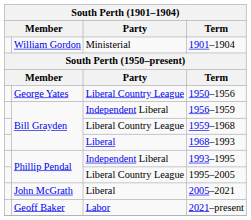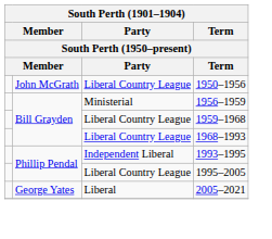- row: William Gordon | Ministerial | 1901–1904
1950–1956 | column 2: George Yates -> John McGrath
1956–1959 | Party: Independent Liberal -> Ministerial
1968–1993 | Party: Liberal -> Liberal Country League
2005–2021 | column 2: John McGrath -> George Yates
- row: Geoff Baker | Labor | 2021–present
